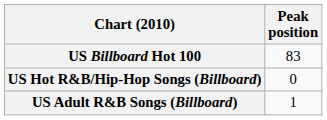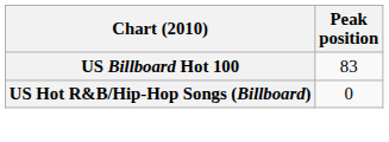- row: US Adult R&B Songs (Billboard) | 1
